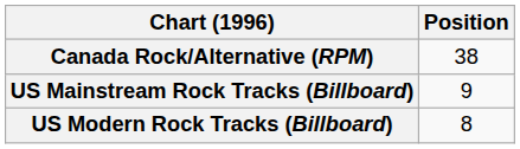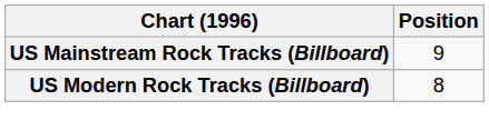- row: Canada Rock/Alternative (RPM) | 38
